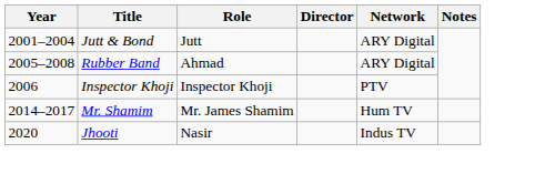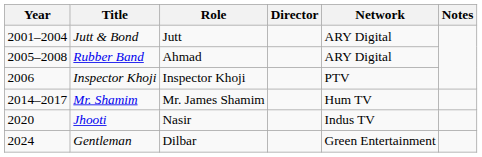+ row: 2024 | Gentleman | Dilbar | Green Entertainment
